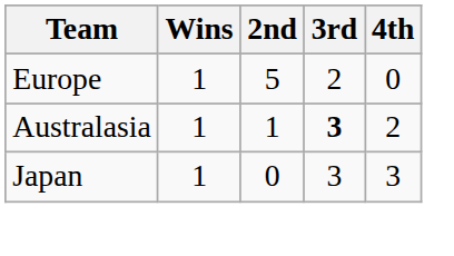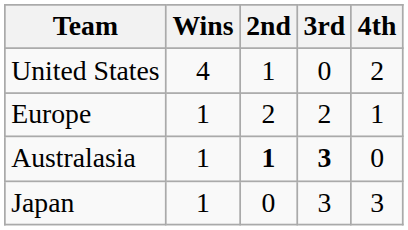+ row: United States | 4 | 1 | 0 | 2
Europe | 2nd: 5 -> 2
Europe | 4th: 0 -> 1
Australasia | 2nd: normal -> bold
Australasia | 4th: 2 -> 0
